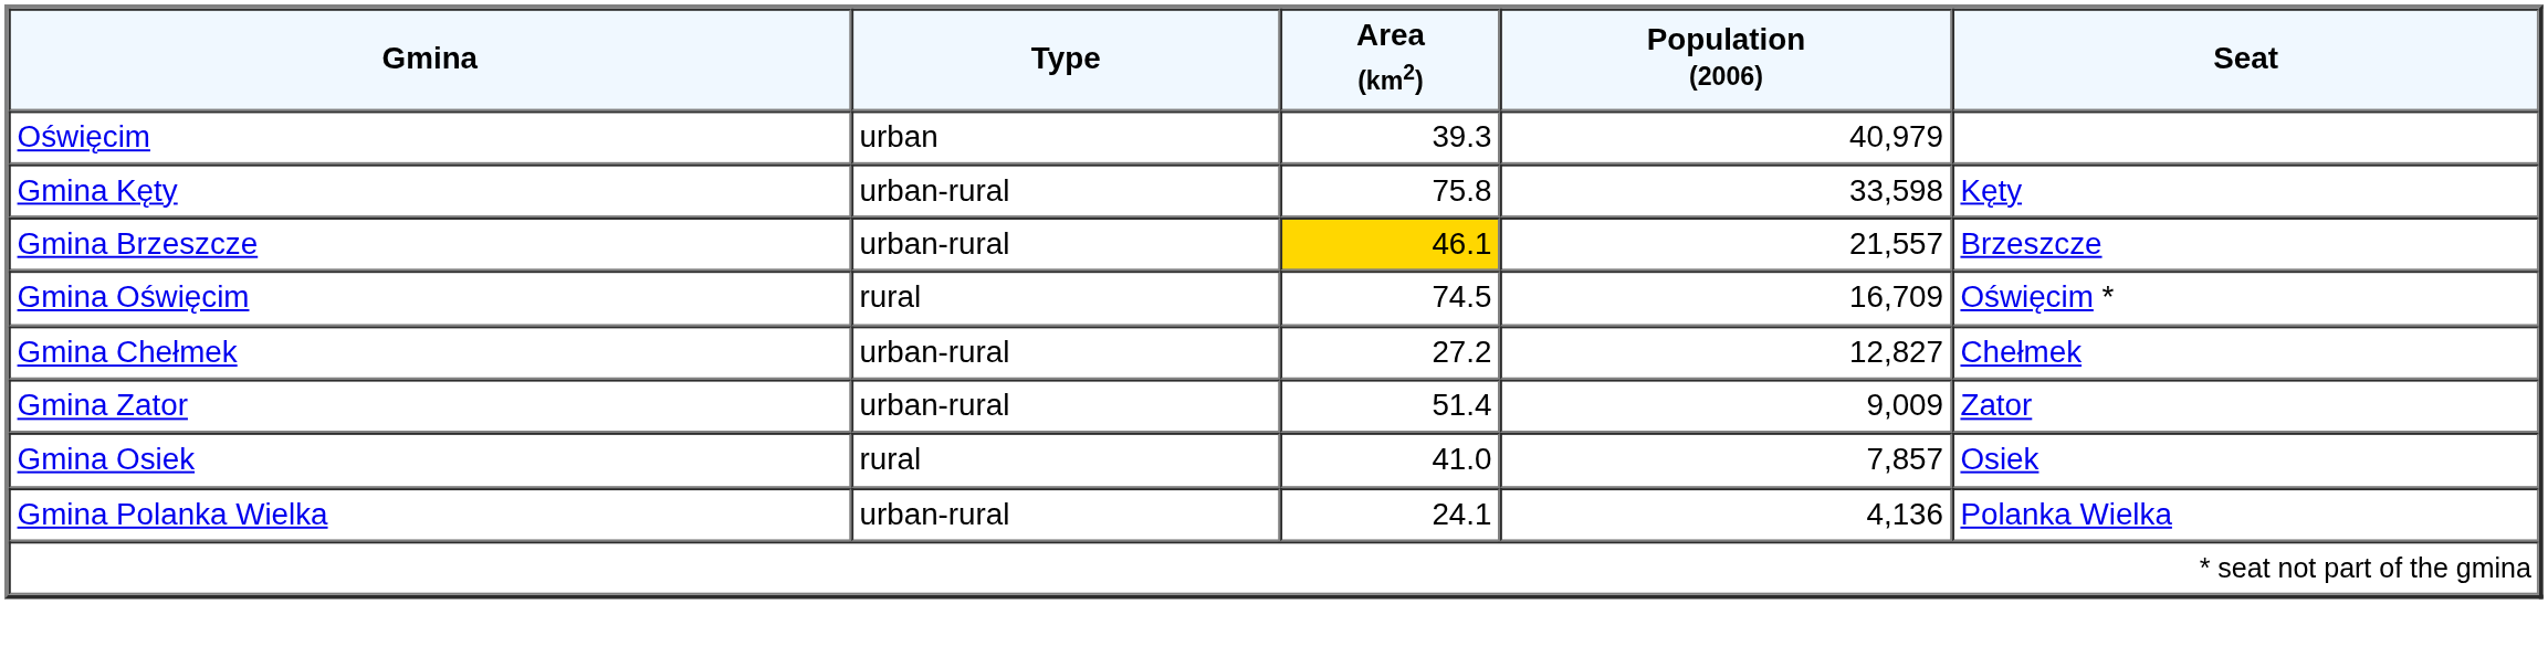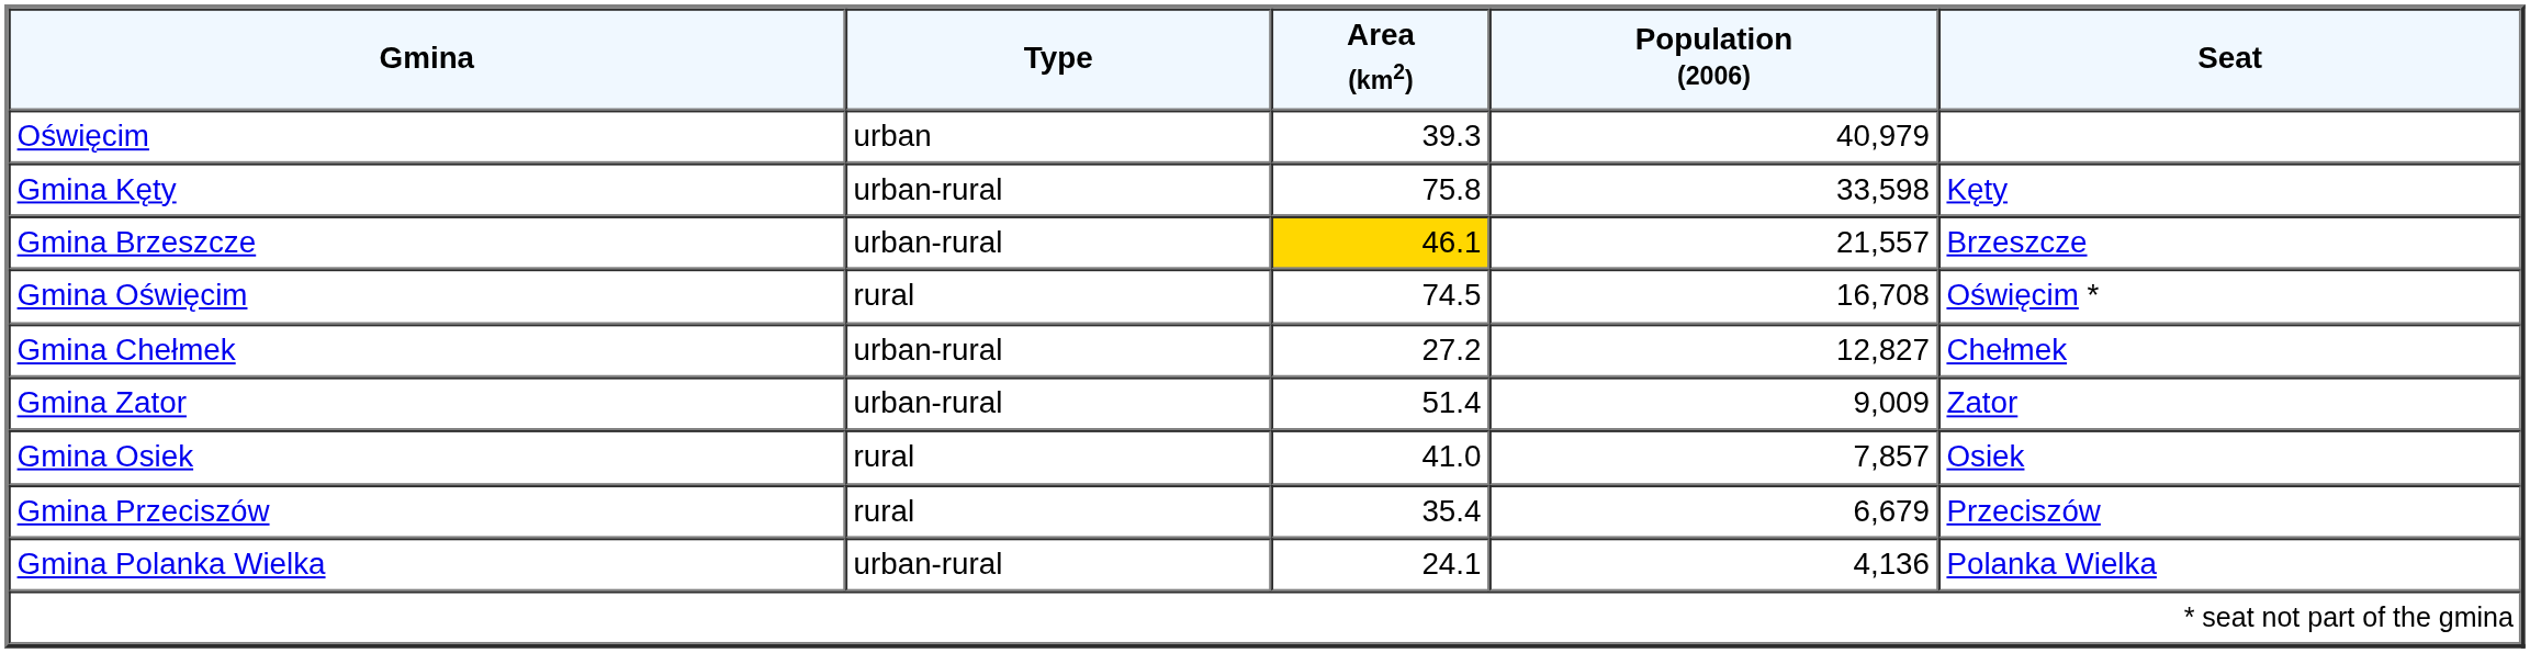Gmina Oświęcim | Population (2006): 16,709 -> 16,708
+ row: Gmina Przeciszów | rural | 35.4 | 6,679 | Przeciszów
